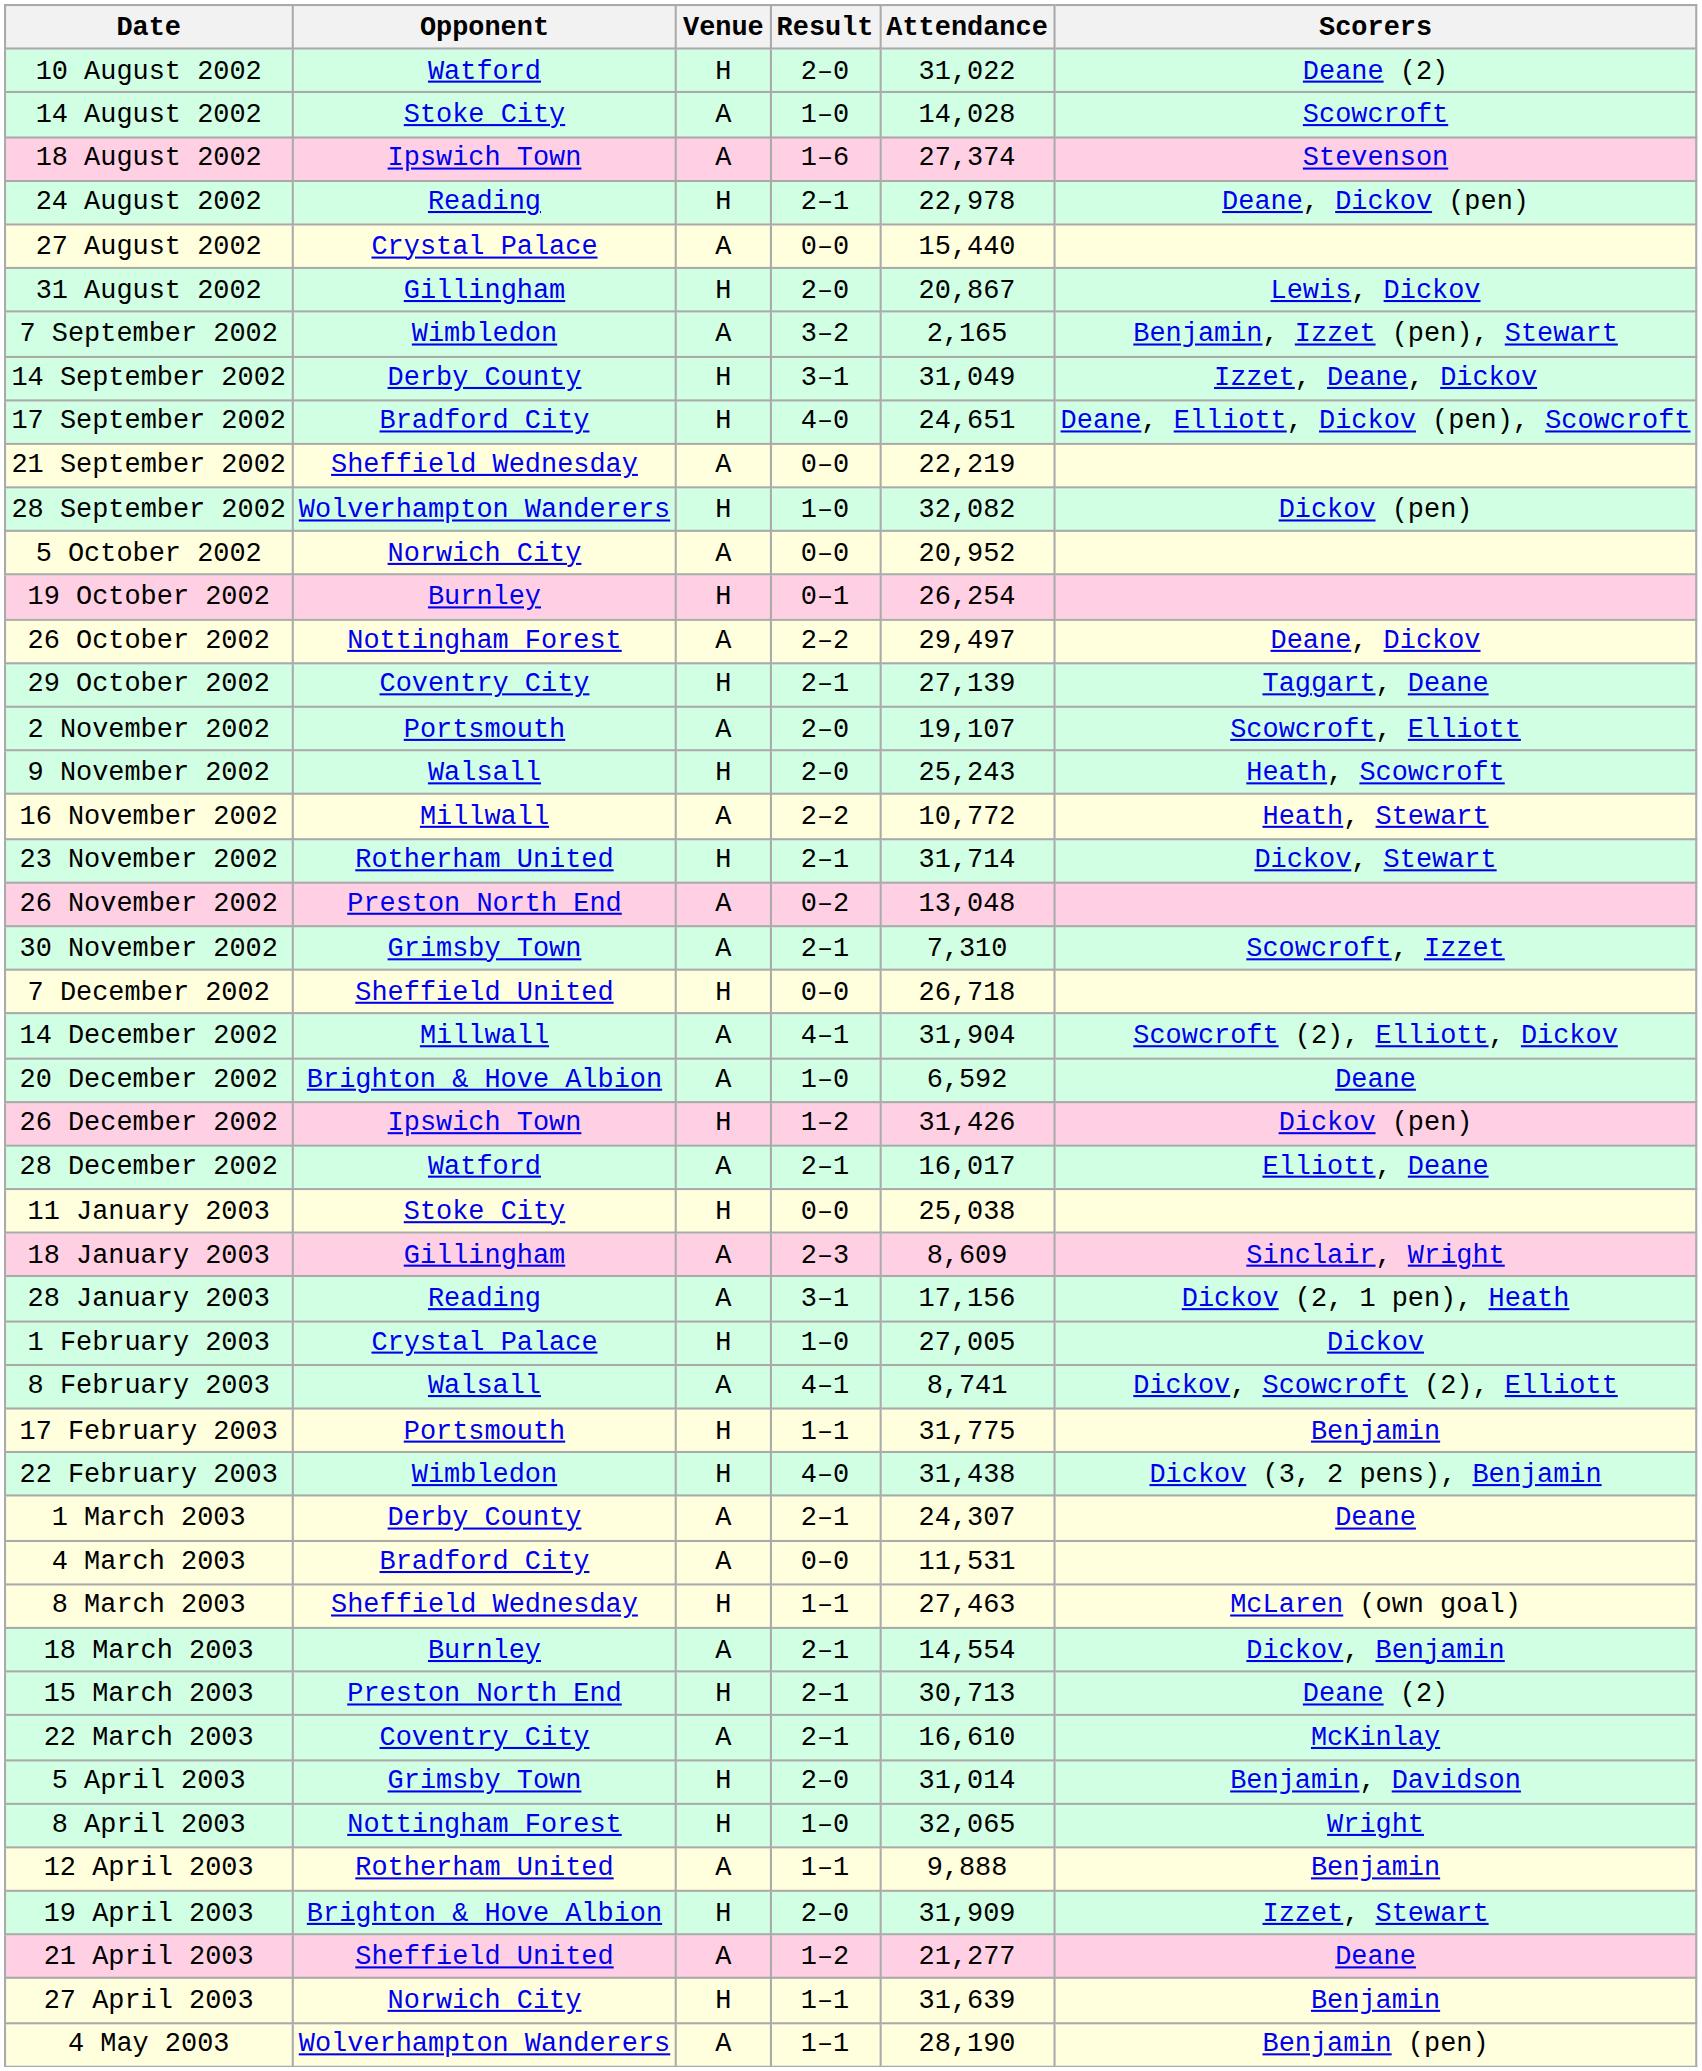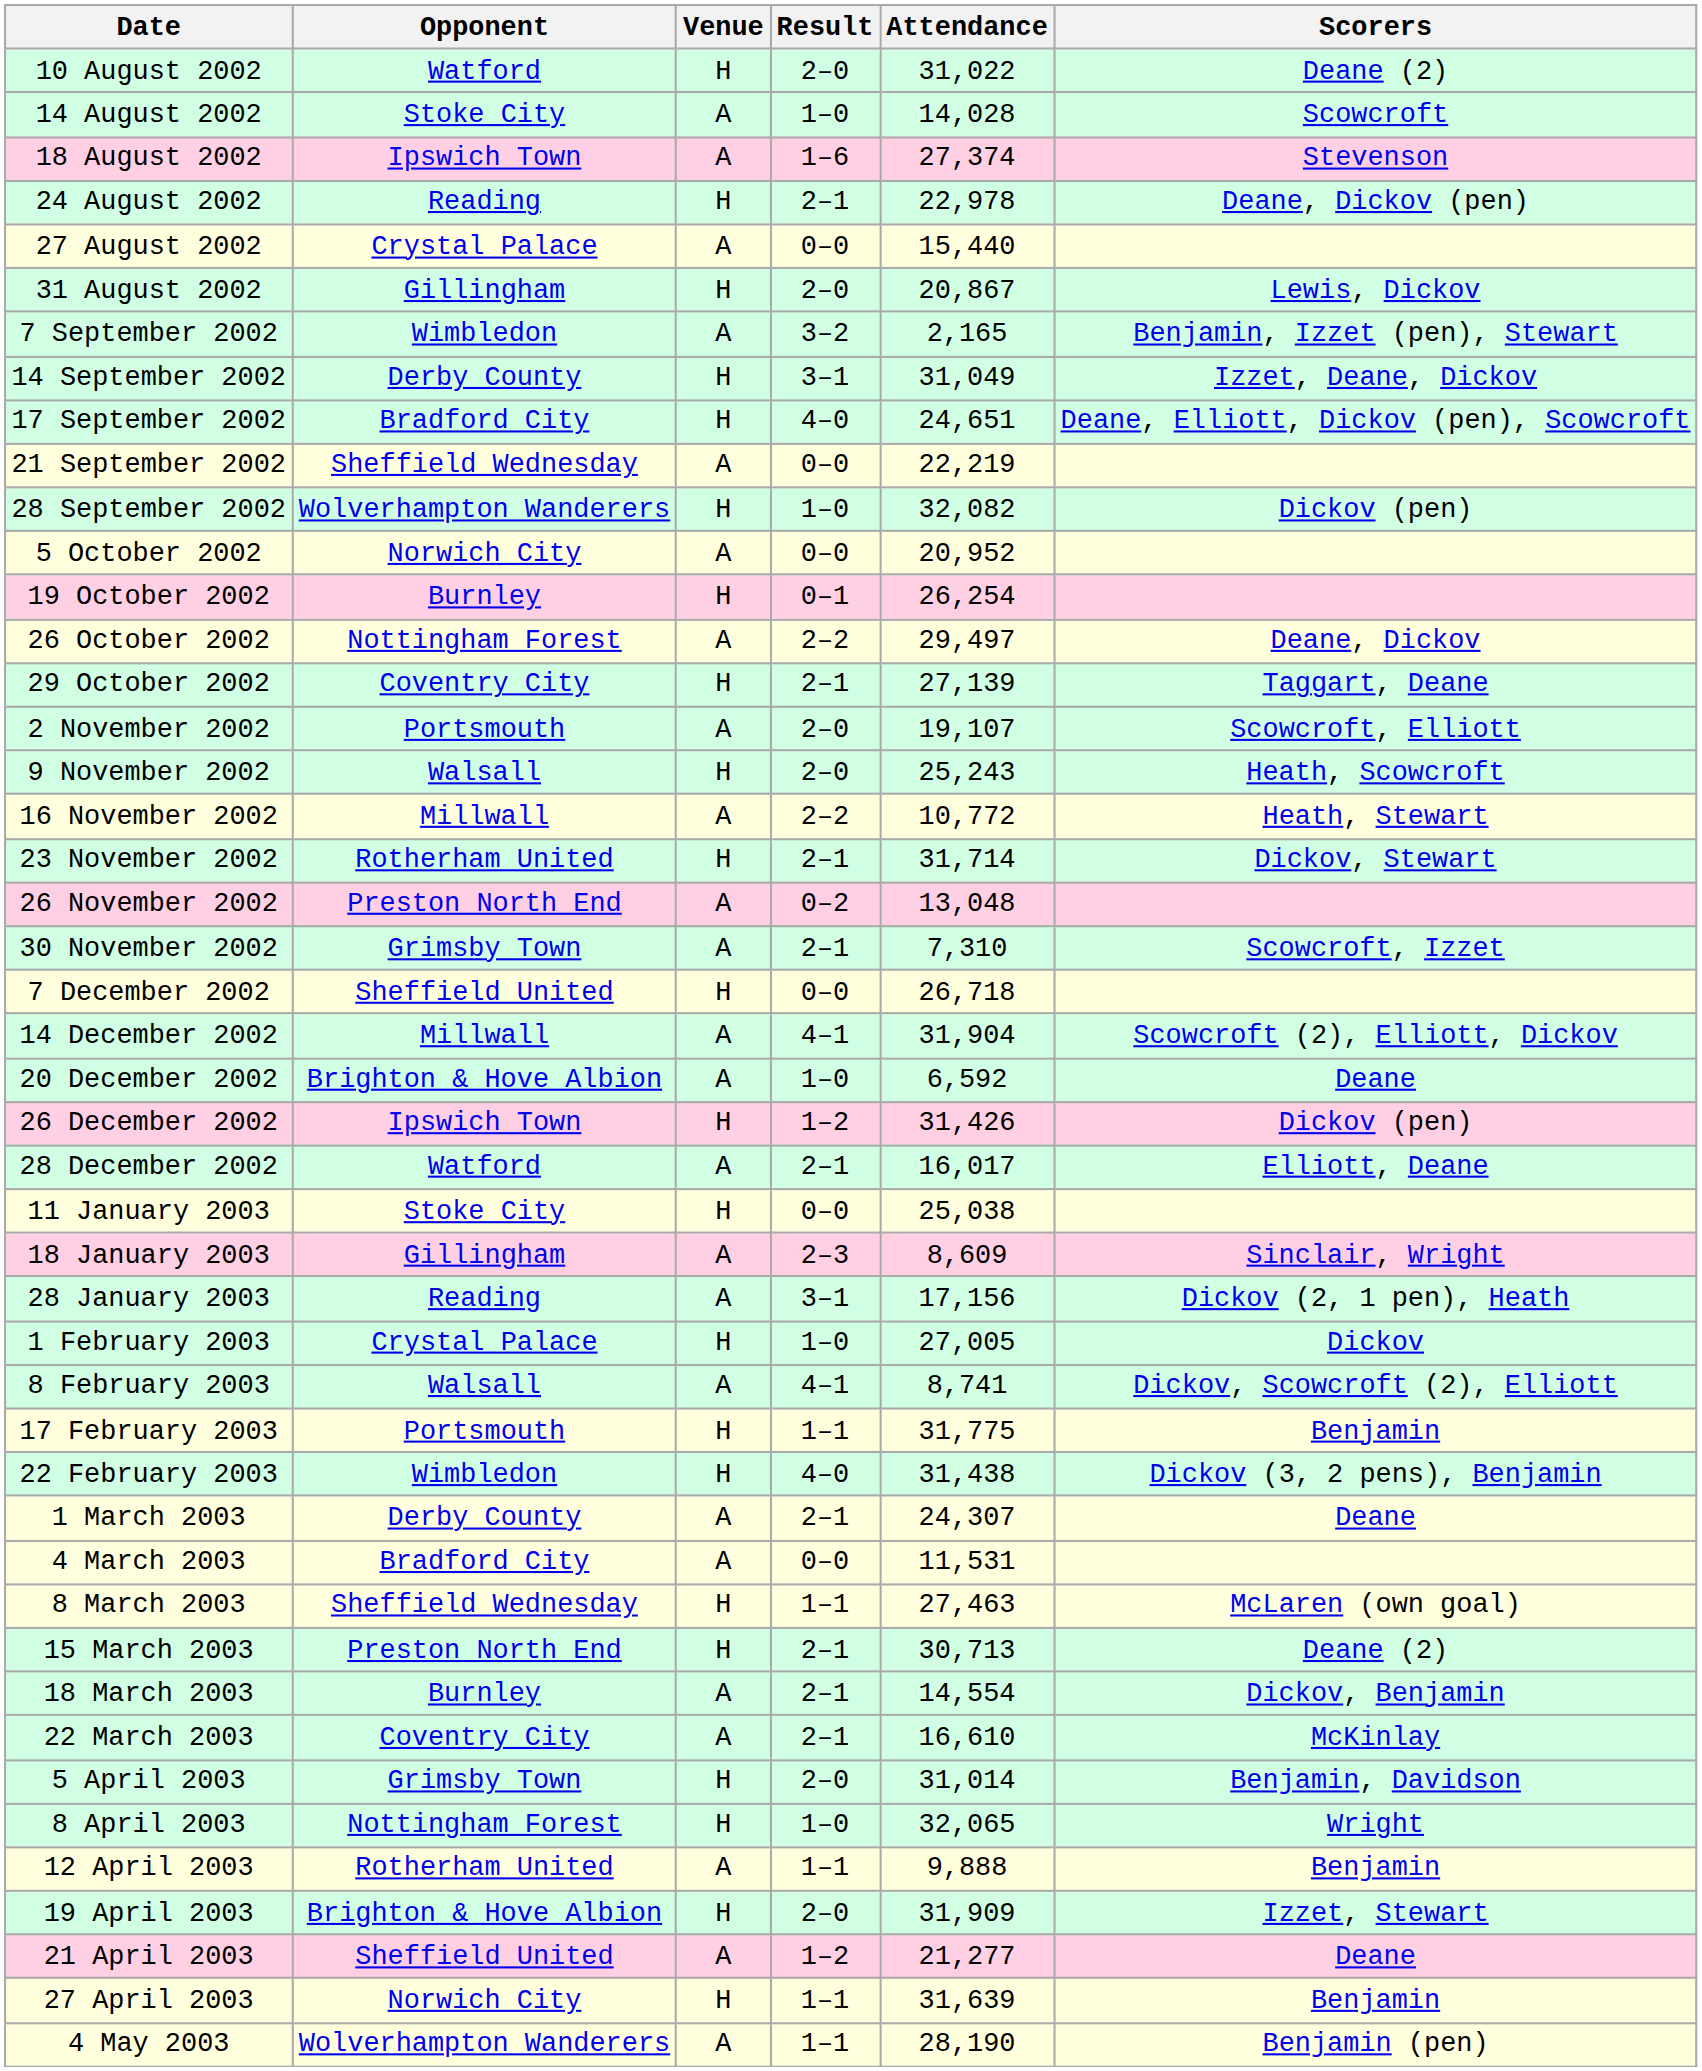rows swapped: 15 March 2003 <-> 18 March 2003
